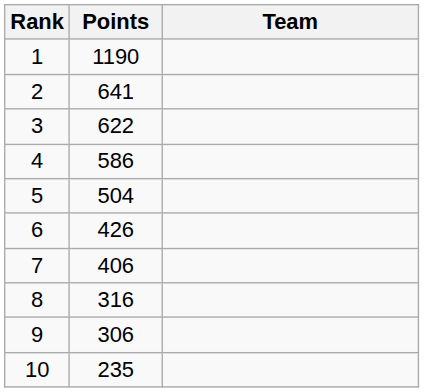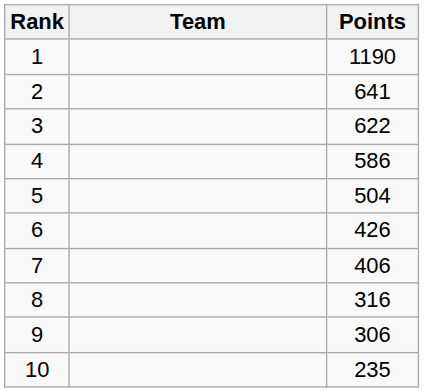columns swapped: Team <-> Points
